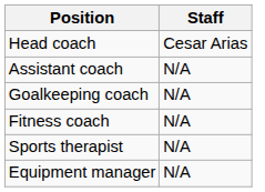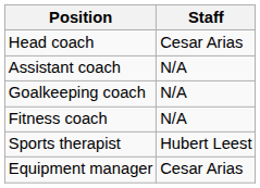Sports therapist | Staff: N/A -> Hubert Leest
Equipment manager | Staff: N/A -> Cesar Arias
